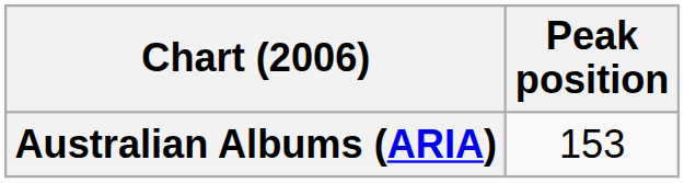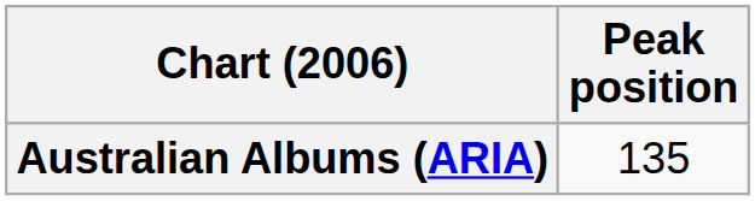Australian Albums (ARIA) | Peak position: 153 -> 135
